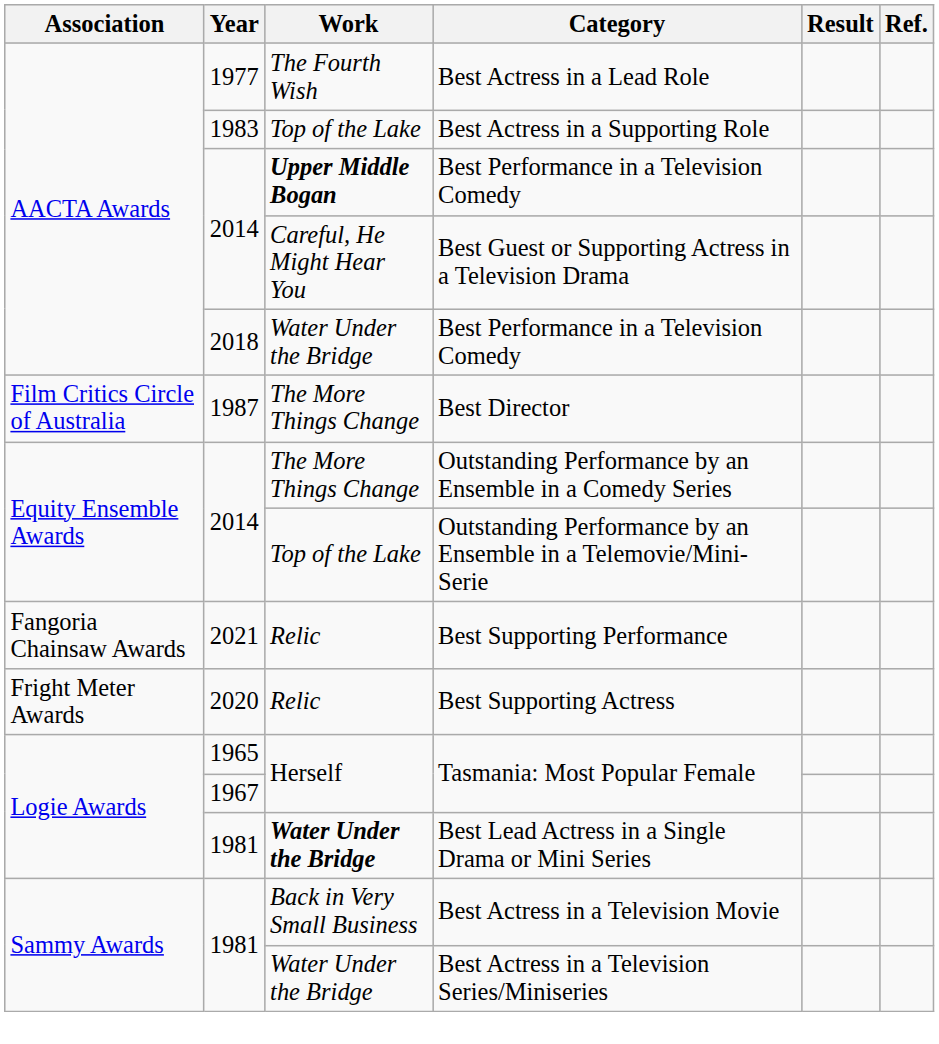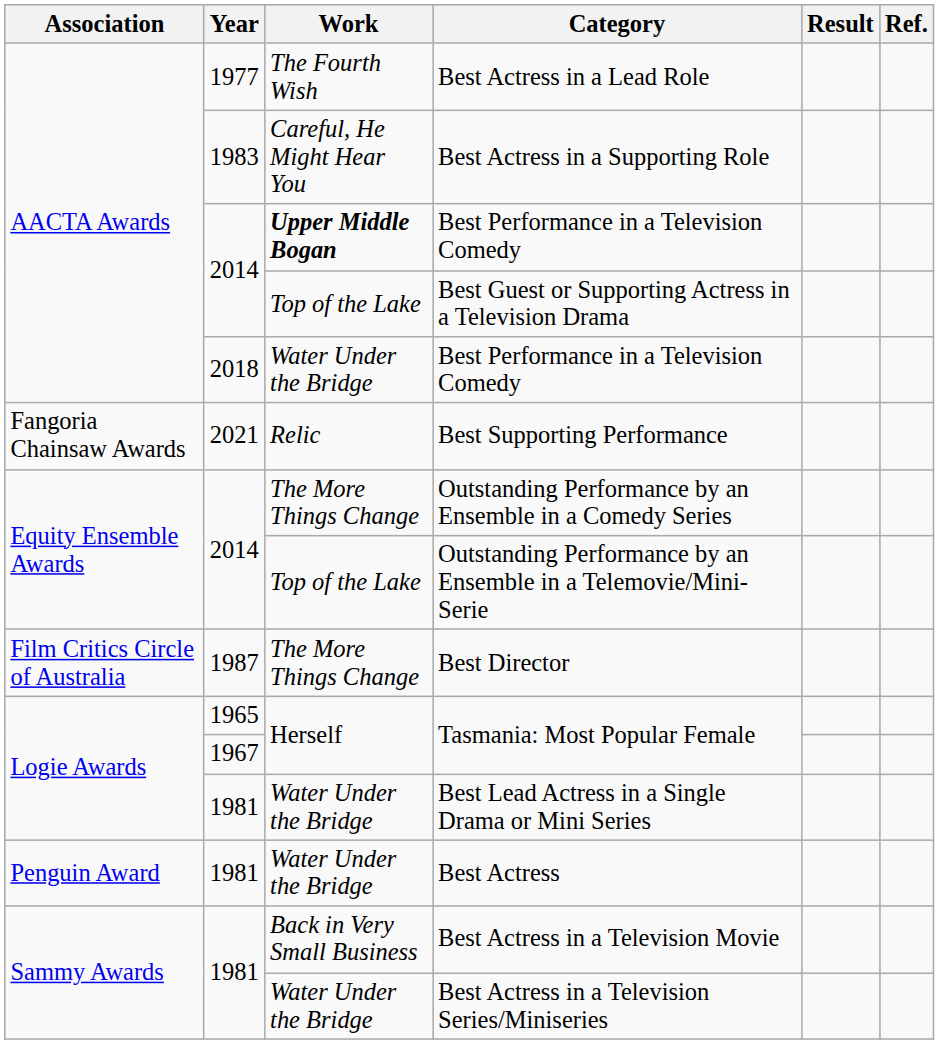Best Actress in a Supporting Role | Work: Top of the Lake -> Careful, He Might Hear You
Best Guest or Supporting Actress in a Television Drama | Work: Careful, He Might Hear You -> Top of the Lake
rows swapped: Best Supporting Performance <-> Best Director
- row: Fright Meter Awards | 2020 | Relic | Best Supporting Actress
Best Lead Actress in a Single Drama or Mini Series | Work: bold -> normal
+ row: Penguin Award | 1981 | Water Under the Bridge | Best Actress
